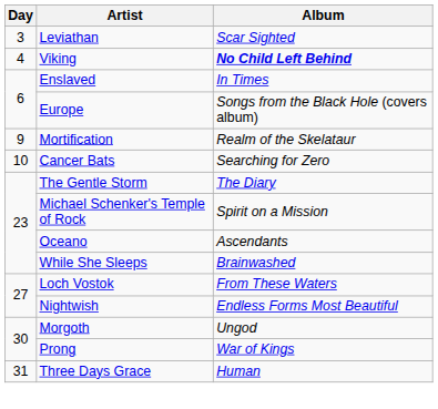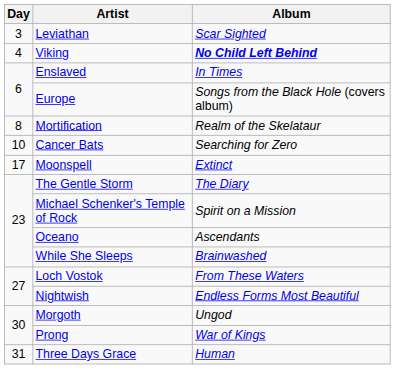Mortification | Day: 9 -> 8
+ row: 17 | Moonspell | Extinct
